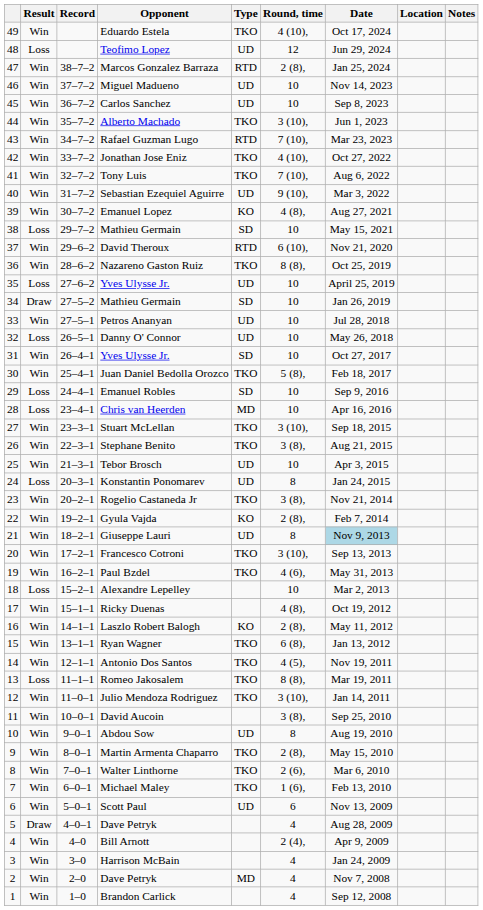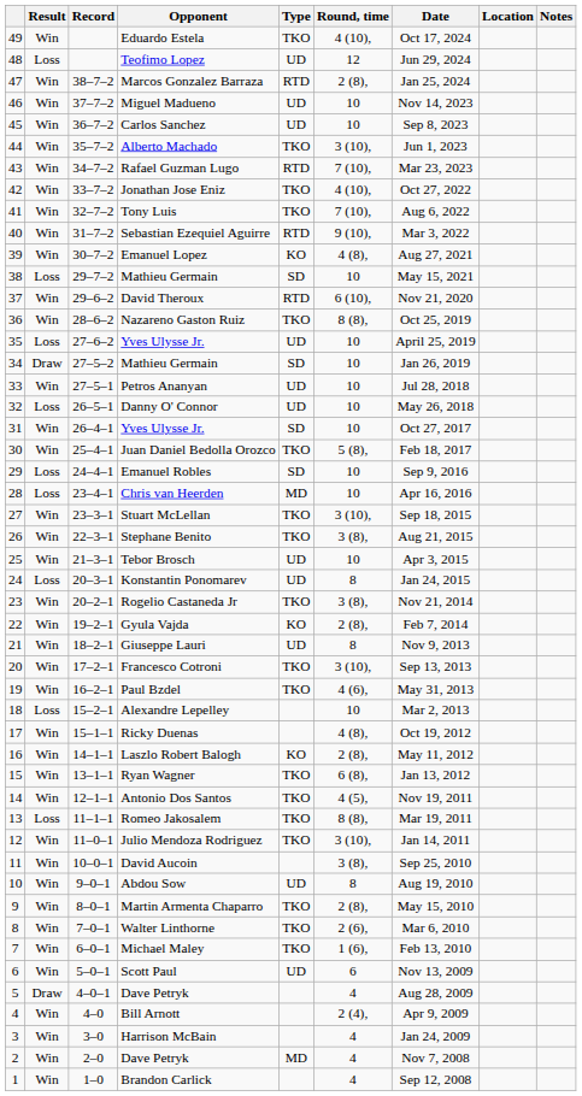Sebastian Ezequiel Aguirre | Type: UD -> RTD
Giuseppe Lauri | Date: lightblue background -> no background
